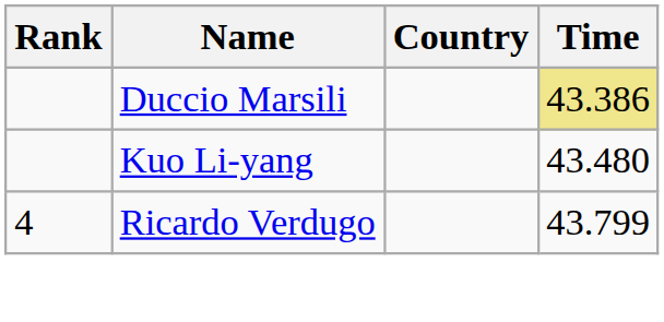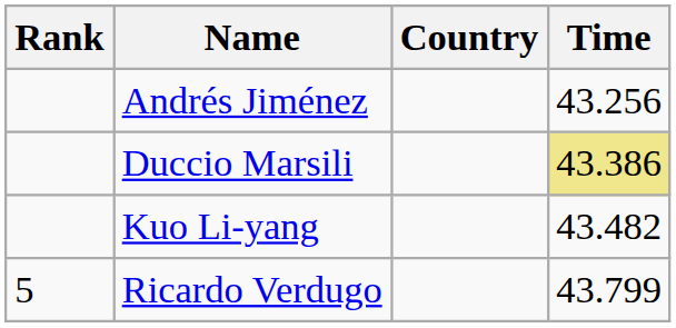+ row: Andrés Jiménez | 43.256
Kuo Li-yang | Time: 43.480 -> 43.482
Ricardo Verdugo | Rank: 4 -> 5
